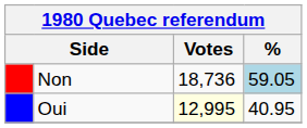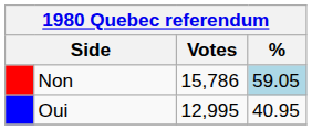Non | Votes: 18,736 -> 15,786
Oui | Votes: lightyellow background -> no background
